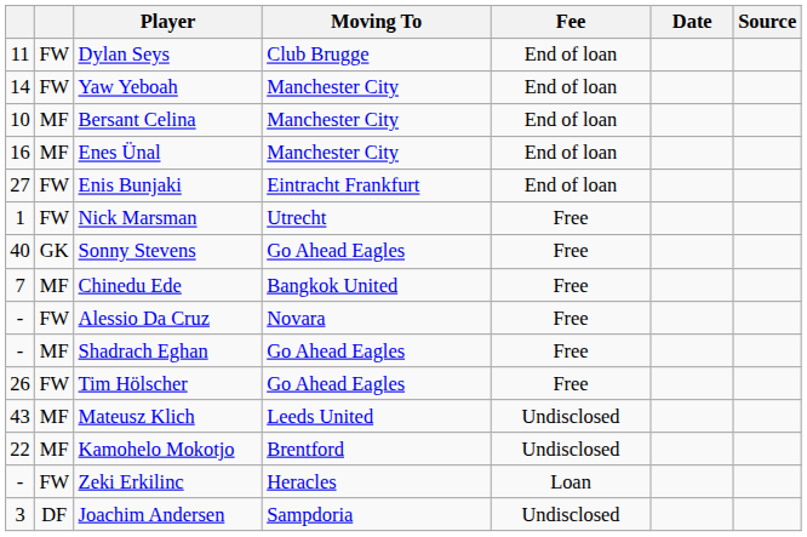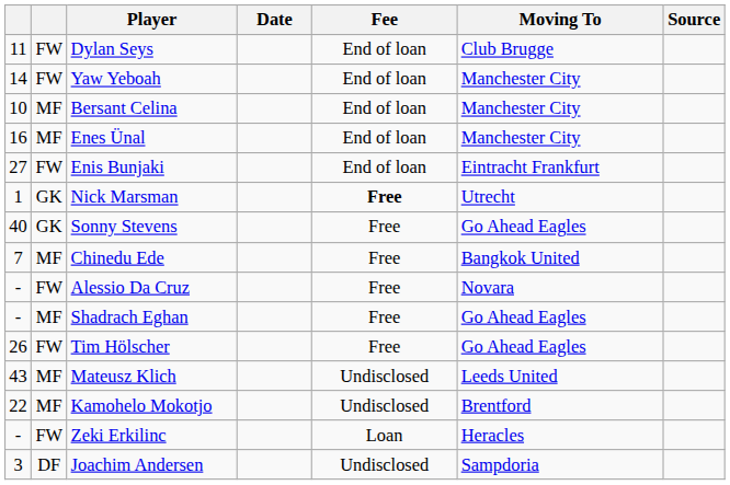columns swapped: Moving To <-> Date
Nick Marsman | column 2: FW -> GK
Nick Marsman | Fee: normal -> bold
